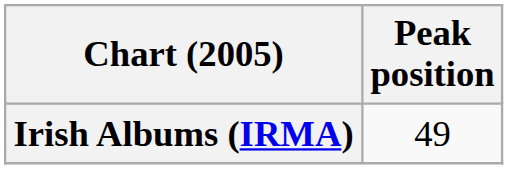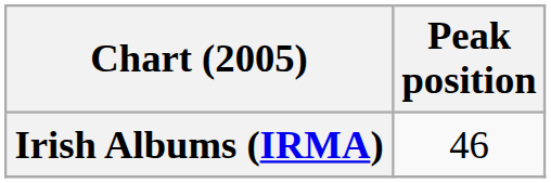Irish Albums (IRMA) | Peak position: 49 -> 46
